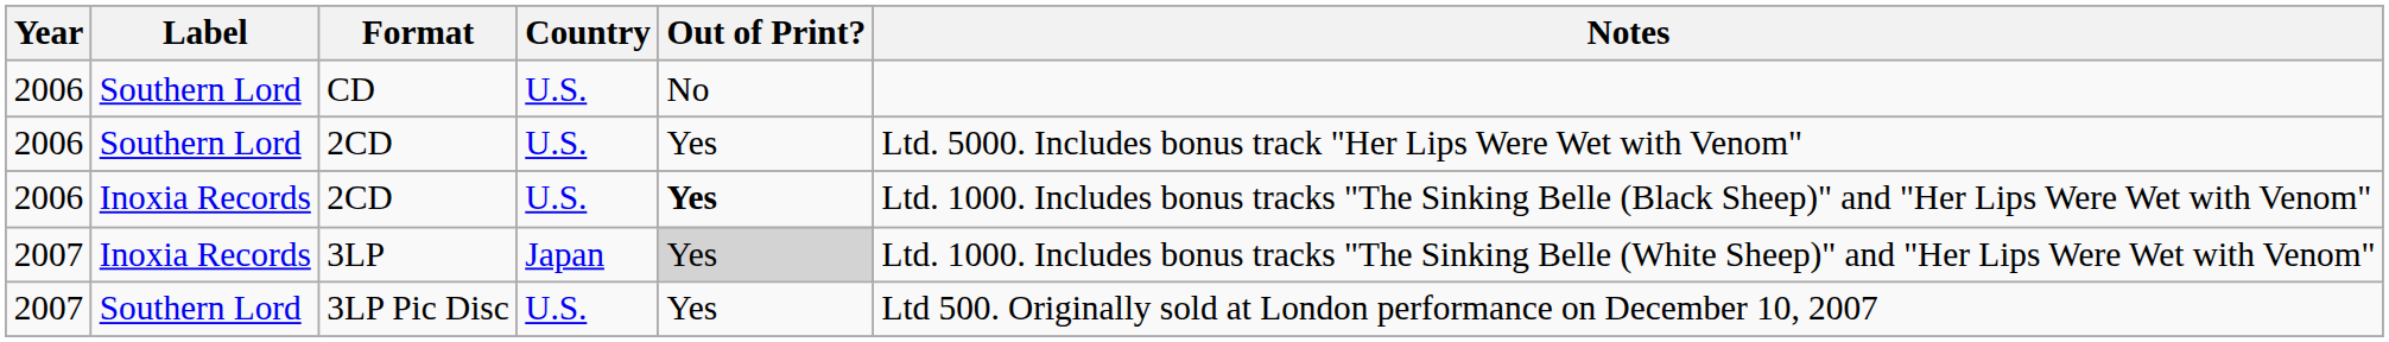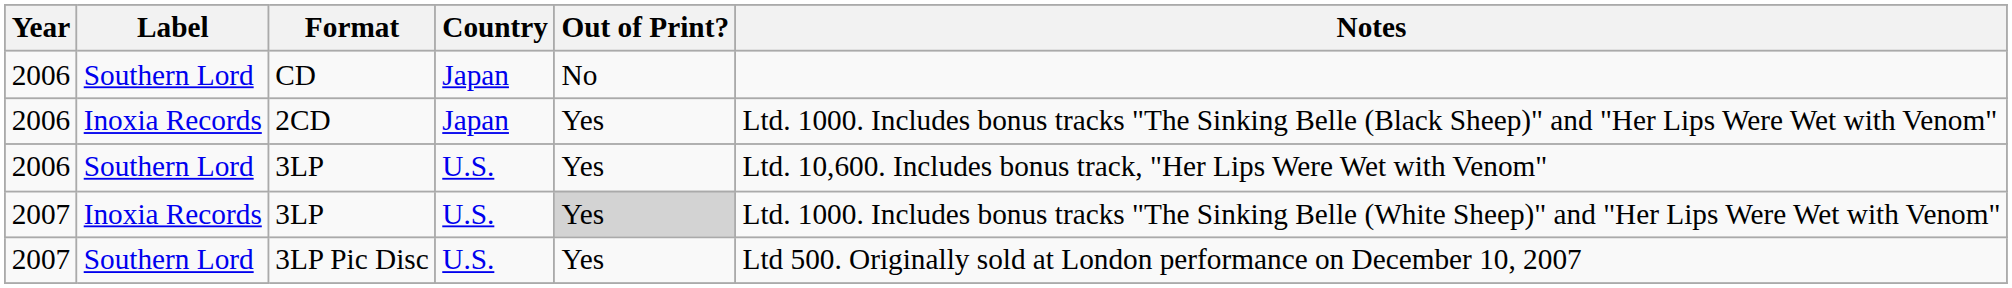CD | Country: U.S. -> Japan
- row: 2006 | Southern Lord | 2CD | U.S. | Yes | Ltd. 5000. Includes bonus track "Her Lips Were Wet with Venom"
Inoxia Records / 2CD | Country: U.S. -> Japan
Inoxia Records / 2CD | Out of Print?: bold -> normal
+ row: 2006 | Southern Lord | 3LP | U.S. | Yes | Ltd. 10,600. Includes bonus track, "Her Lips Were Wet with Venom"
Inoxia Records / 3LP | Country: Japan -> U.S.
